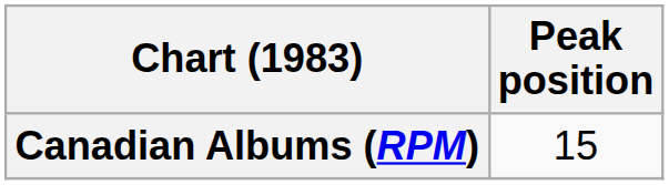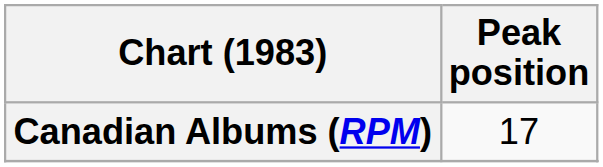Canadian Albums (RPM) | Peak position: 15 -> 17
